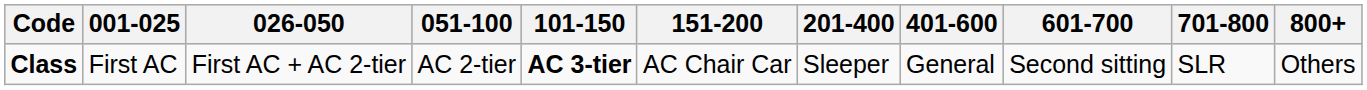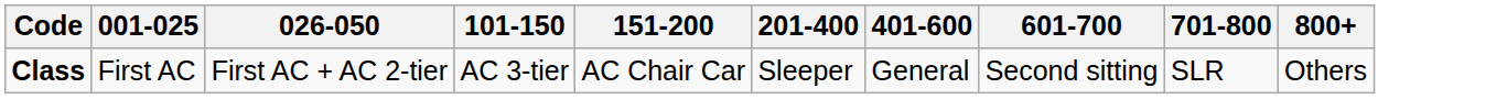- column: 051-100 | AC 2-tier
Class | 101-150: bold -> normal
